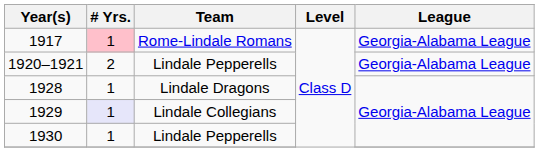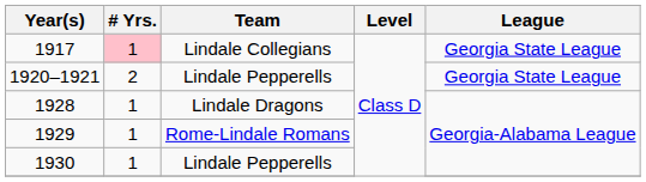1917 | Team: Rome-Lindale Romans -> Lindale Collegians
1917 | League: Georgia-Alabama League -> Georgia State League
1920–1921 | League: Georgia-Alabama League -> Georgia State League
1929 | # Yrs.: lavender background -> no background
1929 | Team: Lindale Collegians -> Rome-Lindale Romans
